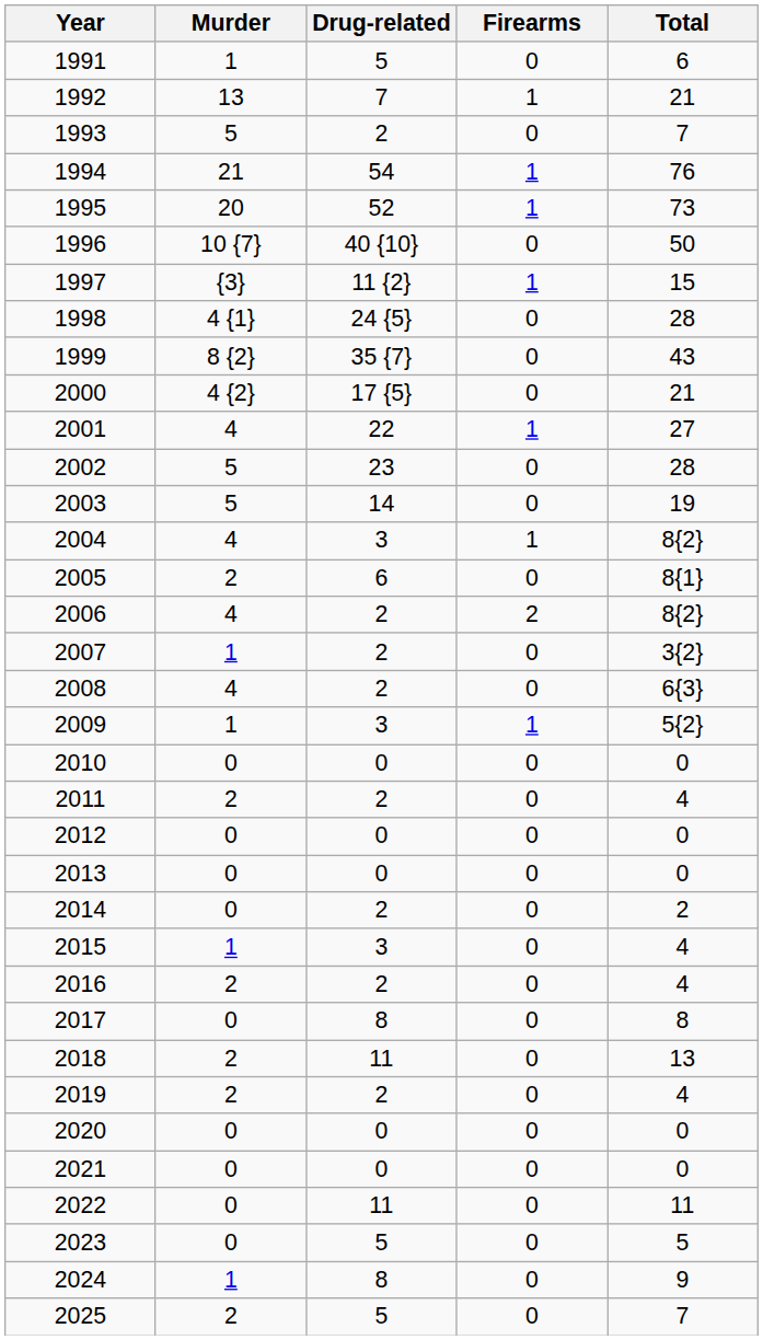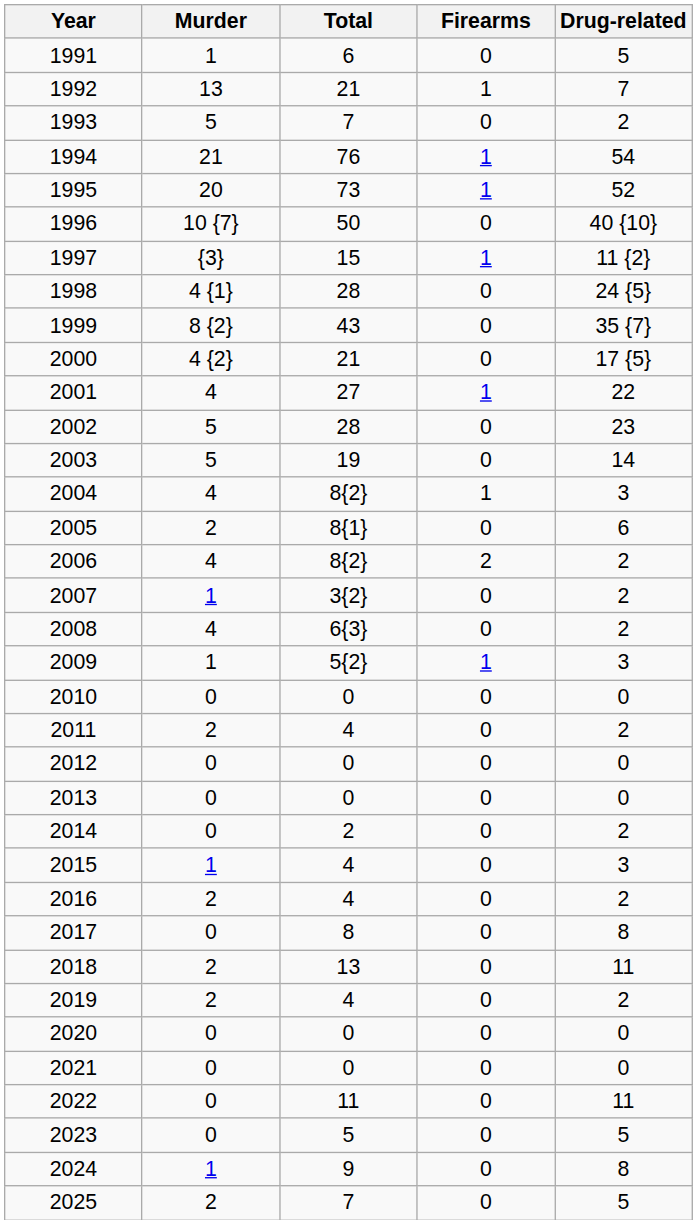columns swapped: Drug-related <-> Total
